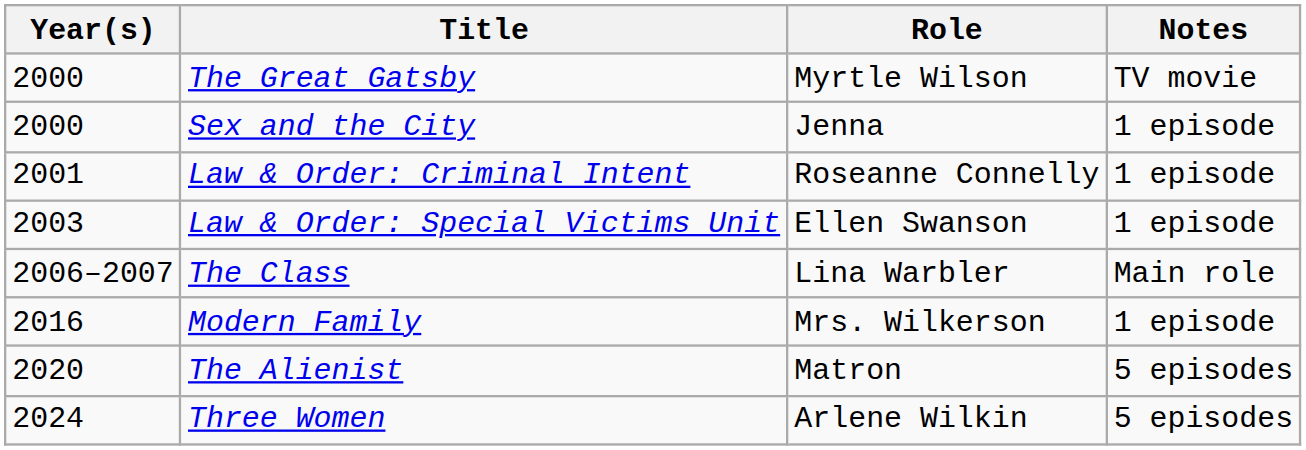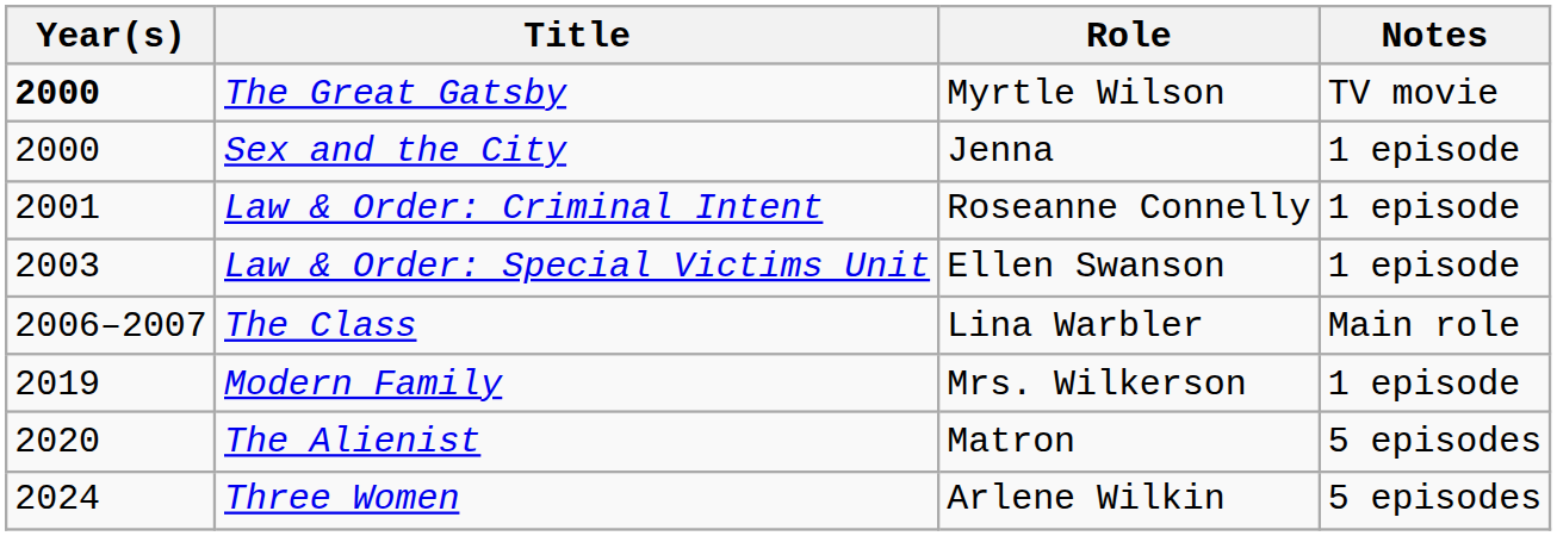The Great Gatsby | Year(s): normal -> bold
Modern Family | Year(s): 2016 -> 2019
